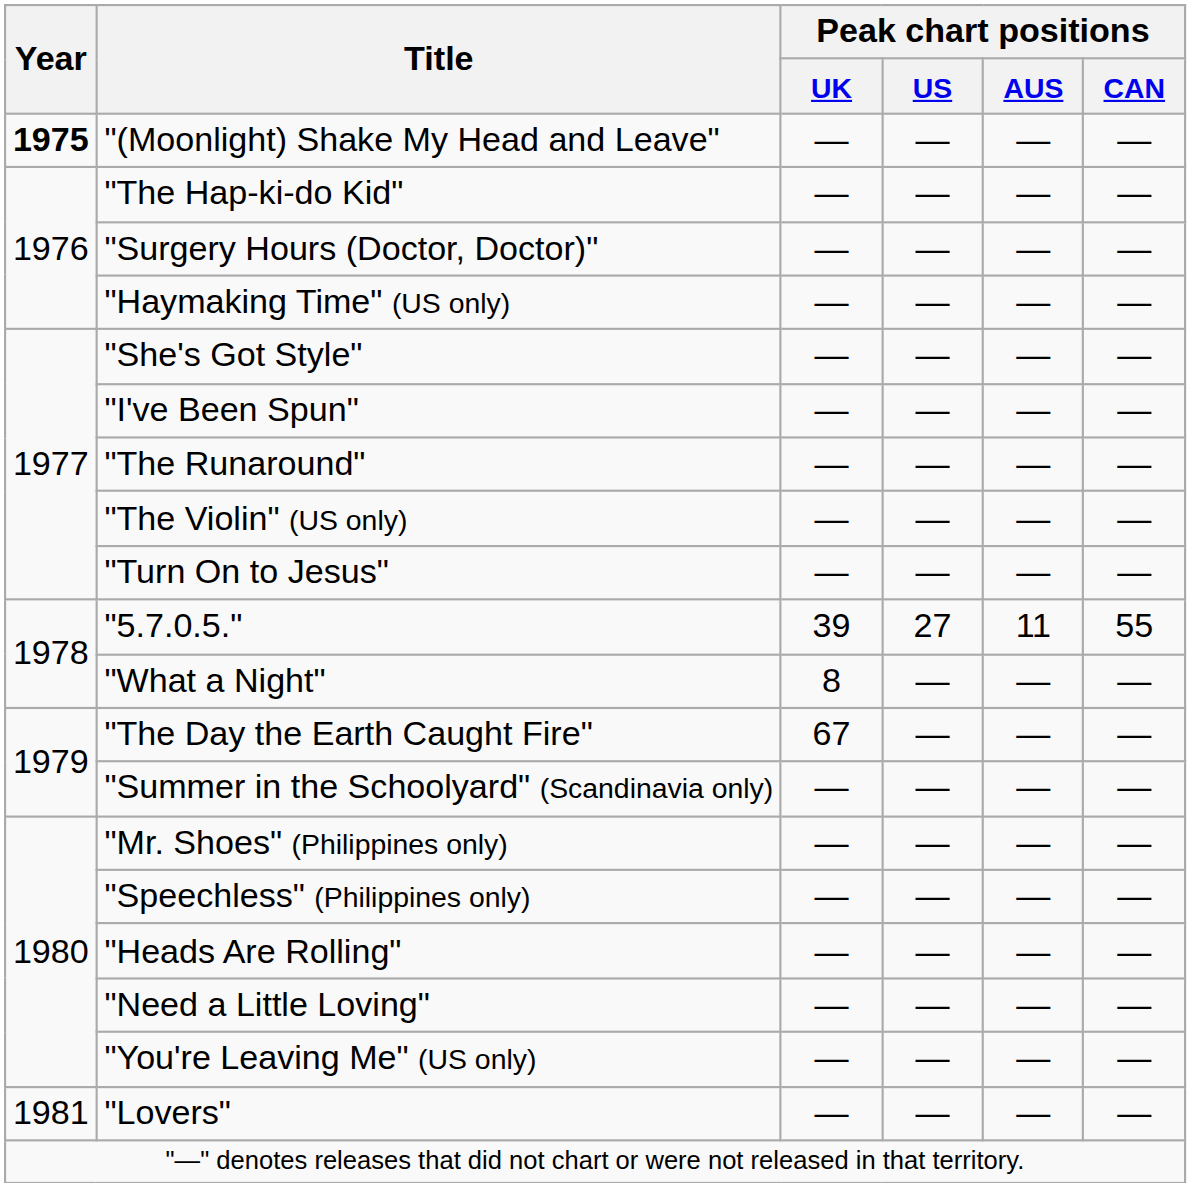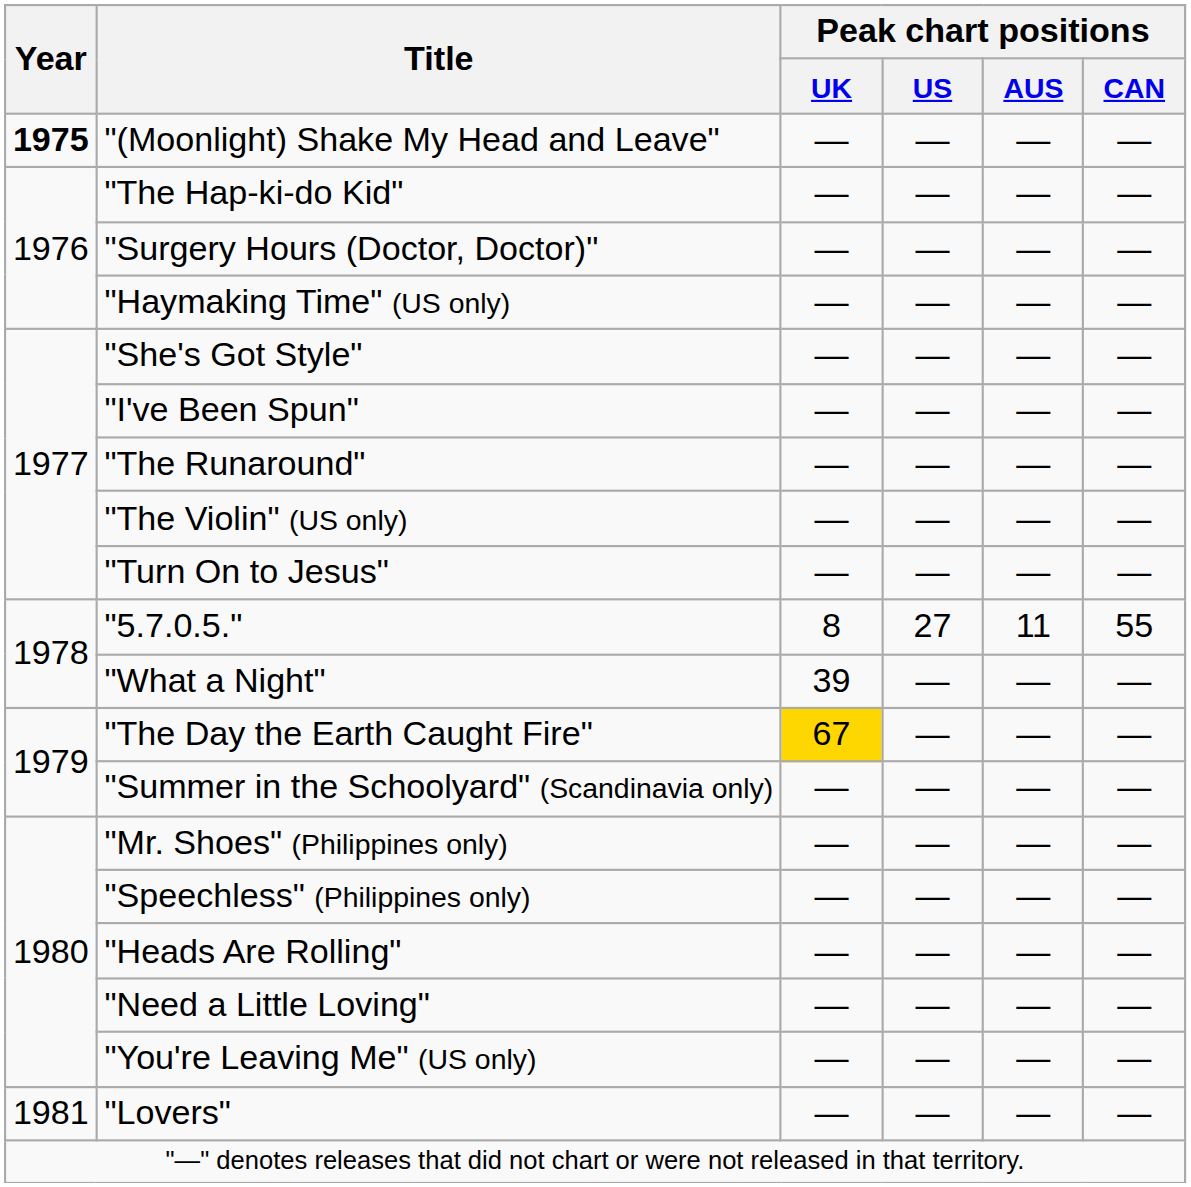"5.7.0.5." | Peak chart positions / UK: 39 -> 8
"What a Night" | Peak chart positions / UK: 8 -> 39
"The Day the Earth Caught Fire" | Peak chart positions / UK: no background -> gold background
